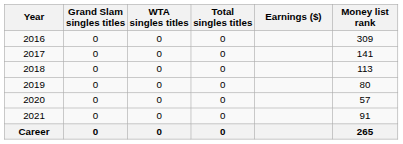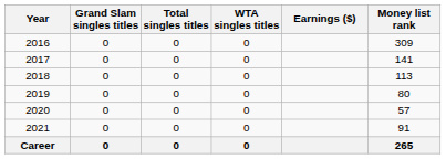columns swapped: WTA singles titles <-> Total singles titles
